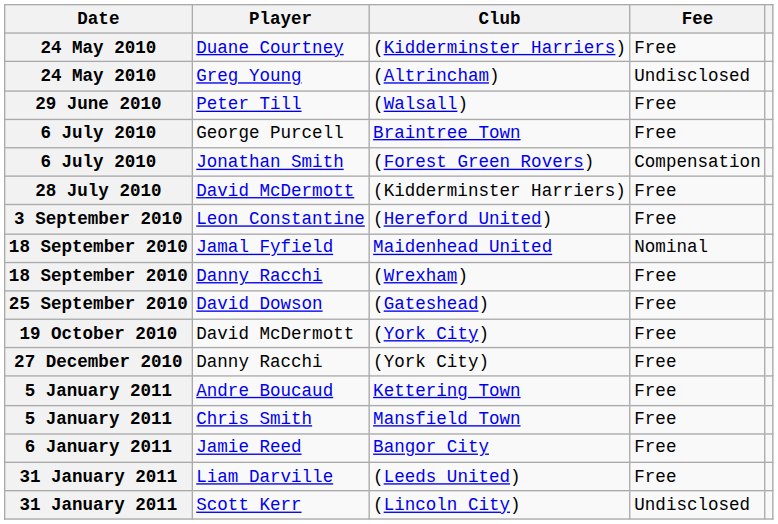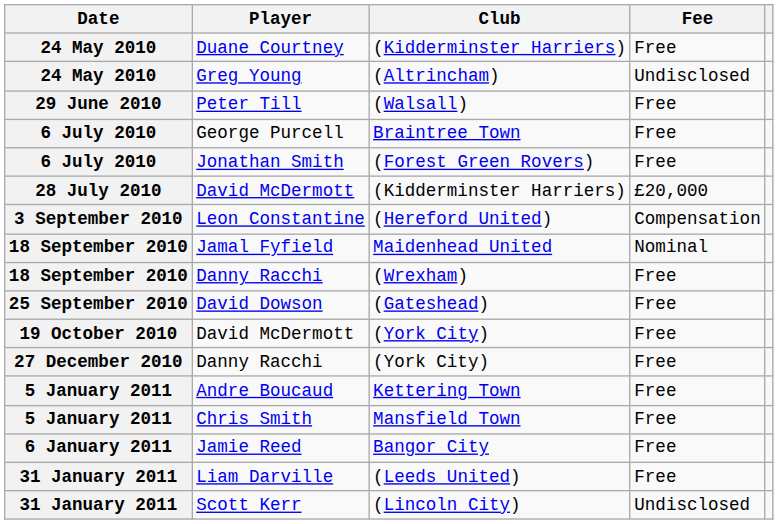Jonathan Smith | Fee: Compensation -> Free
David McDermott / (Kidderminster Harriers) | Fee: Free -> £20,000
Leon Constantine | Fee: Free -> Compensation
